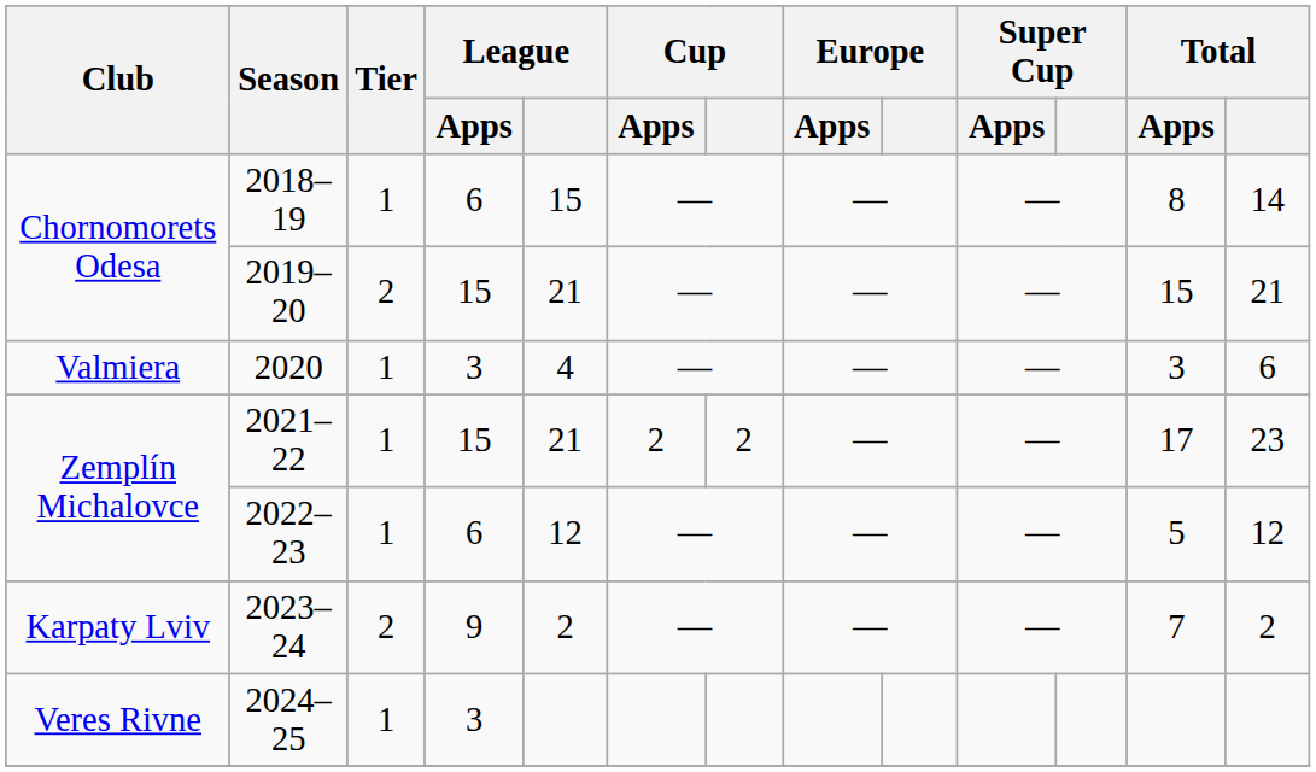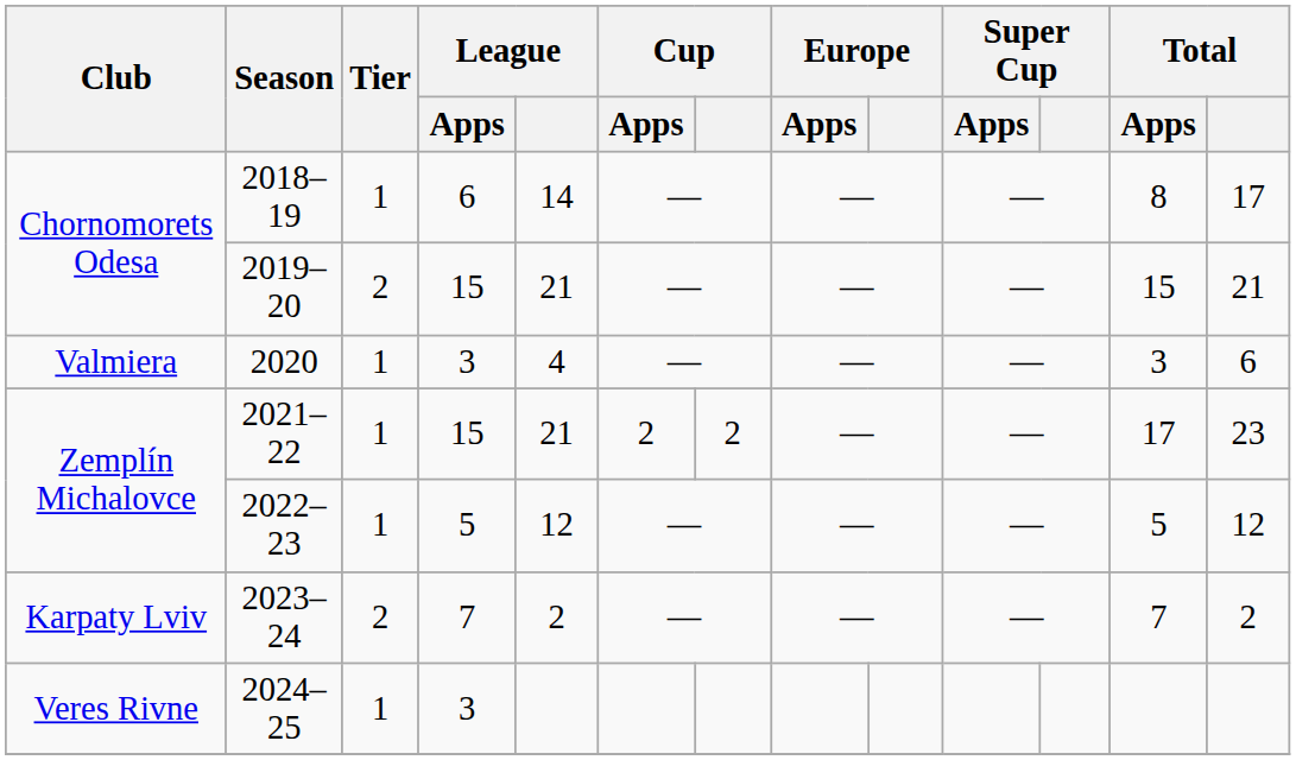2018–19 | League: 15 -> 14
2018–19 | Total: 14 -> 17
2022–23 | League / Apps: 6 -> 5
2023–24 | League / Apps: 9 -> 7
